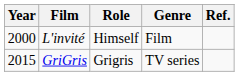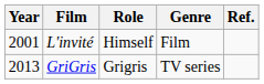L'invité | Year: 2000 -> 2001
GriGris | Year: 2015 -> 2013
